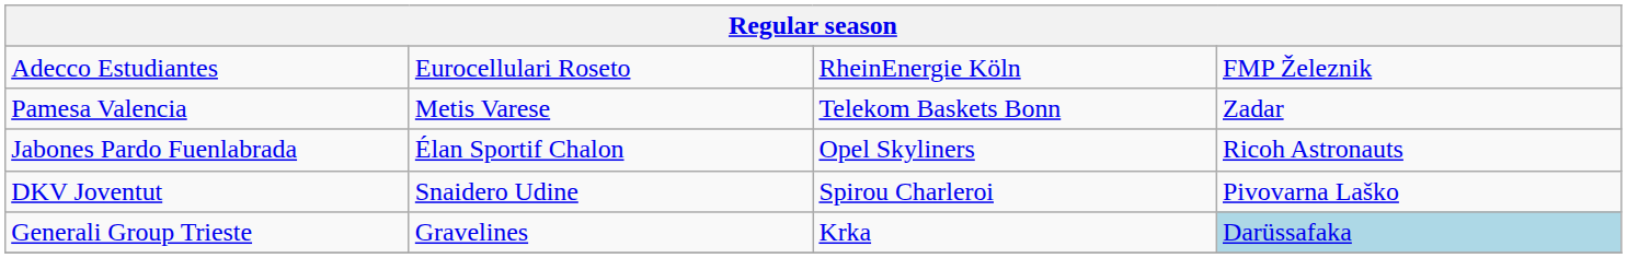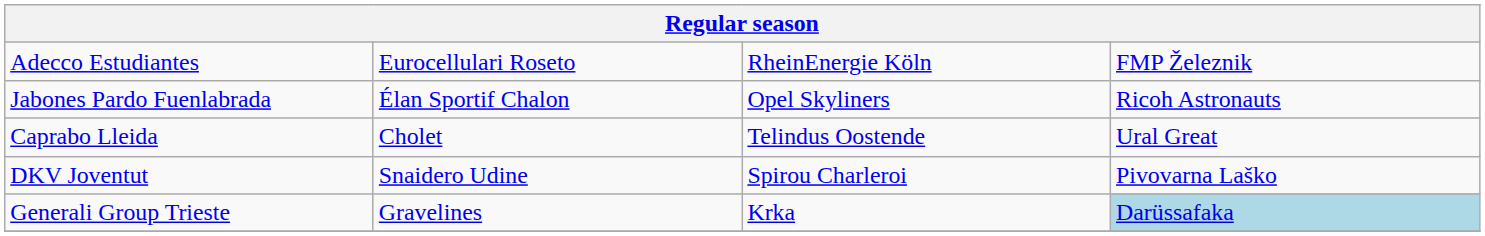- row: Pamesa Valencia | Metis Varese | Telekom Baskets Bonn | Zadar
+ row: Caprabo Lleida | Cholet | Telindus Oostende | Ural Great
